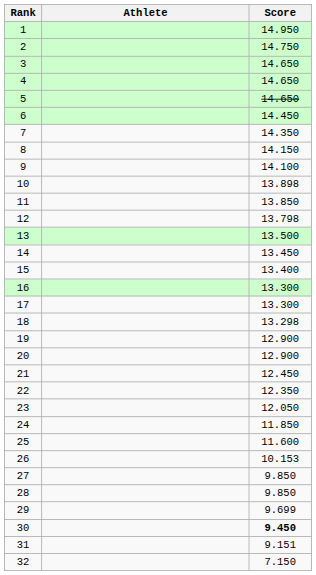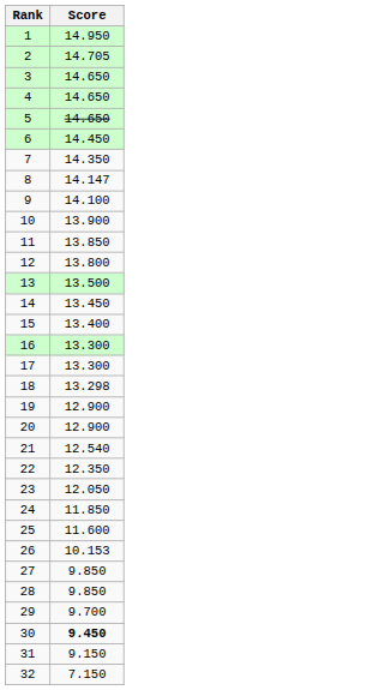- column: Athlete
2 | Score: 14.750 -> 14.705
8 | Score: 14.150 -> 14.147
10 | Score: 13.898 -> 13.900
12 | Score: 13.798 -> 13.800
21 | Score: 12.450 -> 12.540
29 | Score: 9.699 -> 9.700
31 | Score: 9.151 -> 9.150
